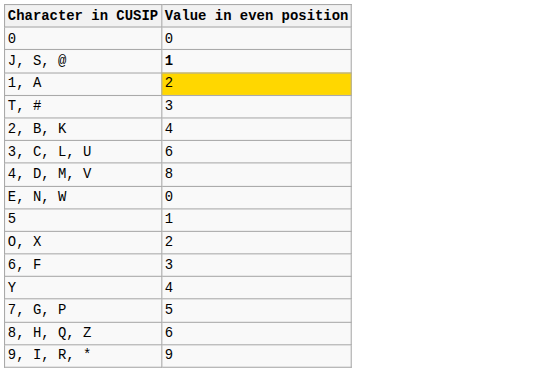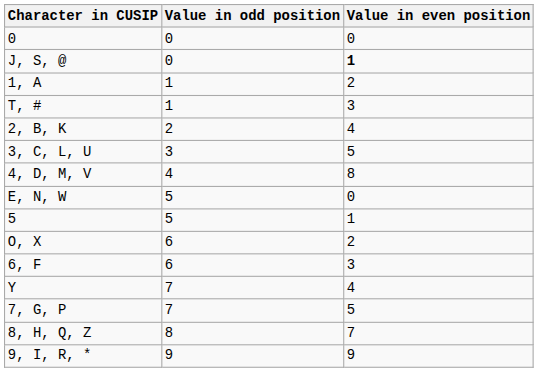+ column: Value in odd position | 0 | 0 | 1 | 1 | 2 | 3 | 4 | 5 | 5 | 6 | 6 | 7 | 7 | 8 | 9
1, A | Value in even position: gold background -> no background
3, C, L, U | Value in even position: 6 -> 5
8, H, Q, Z | Value in even position: 6 -> 7
